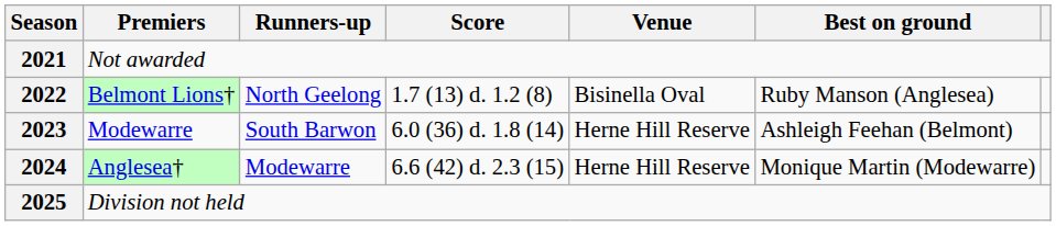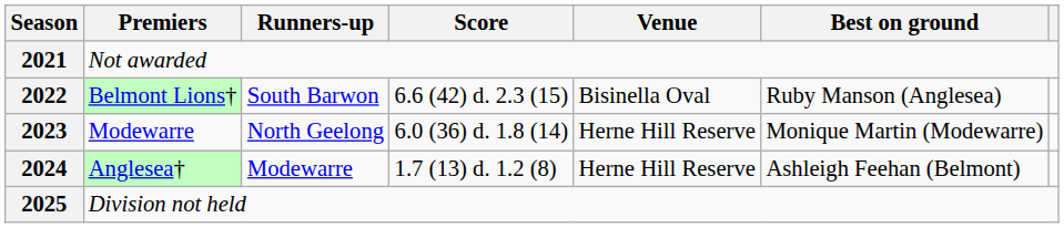2022 | Runners-up: North Geelong -> South Barwon
2022 | Score: 1.7 (13) d. 1.2 (8) -> 6.6 (42) d. 2.3 (15)
2023 | Runners-up: South Barwon -> North Geelong
2023 | Best on ground: Ashleigh Feehan (Belmont) -> Monique Martin (Modewarre)
2024 | Score: 6.6 (42) d. 2.3 (15) -> 1.7 (13) d. 1.2 (8)
2024 | Best on ground: Monique Martin (Modewarre) -> Ashleigh Feehan (Belmont)
